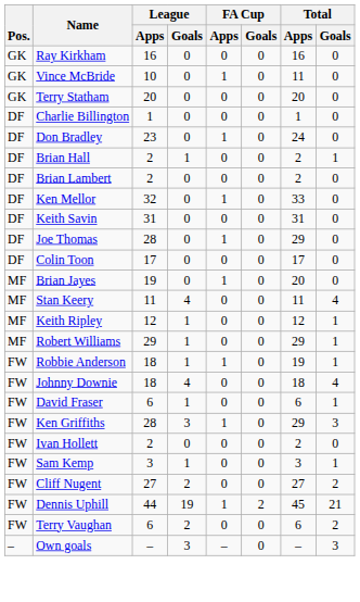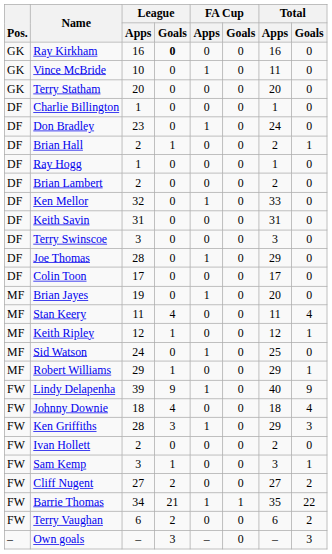Ray Kirkham | League / Goals: normal -> bold
+ row: DF | Ray Hogg | 1 | 0 | 0 | 0 | 1 | 0
+ row: DF | Terry Swinscoe | 3 | 0 | 0 | 0 | 3 | 0
+ row: MF | Sid Watson | 24 | 0 | 1 | 0 | 25 | 0
- row: FW | Robbie Anderson | 18 | 1 | 1 | 0 | 19 | 1
+ row: FW | Lindy Delapenha | 39 | 9 | 1 | 0 | 40 | 9
- row: FW | David Fraser | 6 | 1 | 0 | 0 | 6 | 1
+ row: FW | Barrie Thomas | 34 | 21 | 1 | 1 | 35 | 22
- row: FW | Dennis Uphill | 44 | 19 | 1 | 2 | 45 | 21
